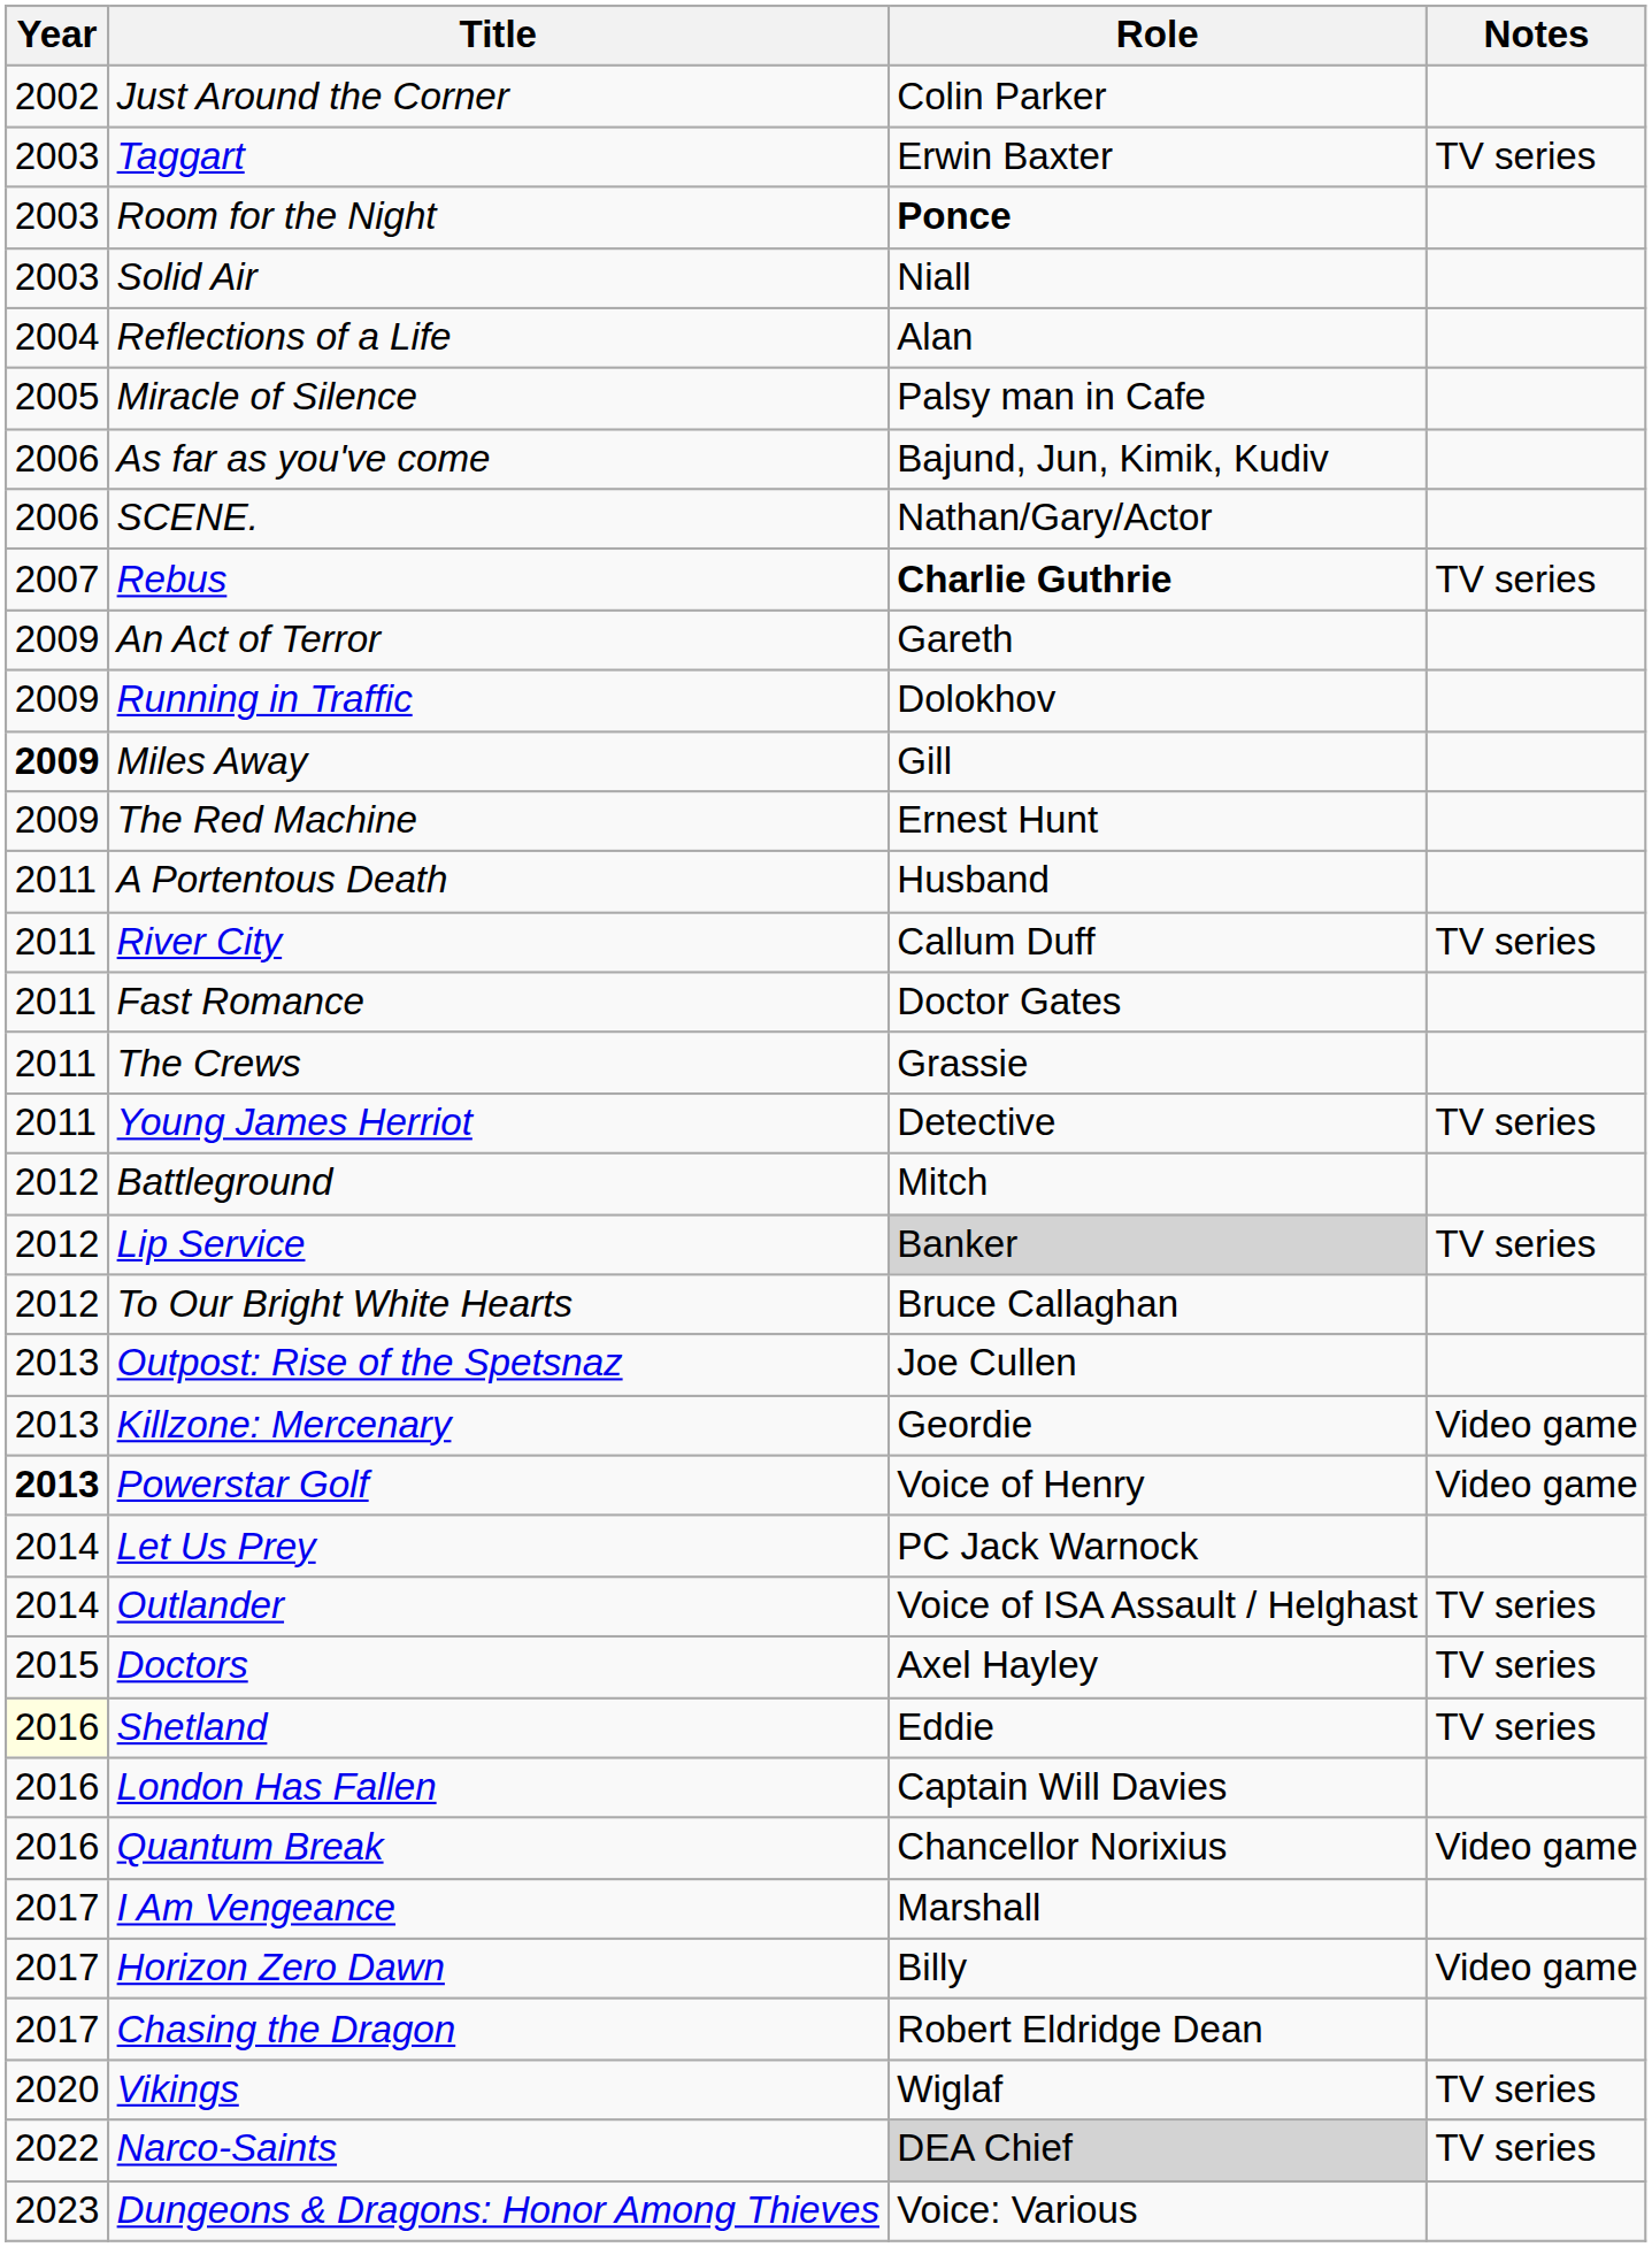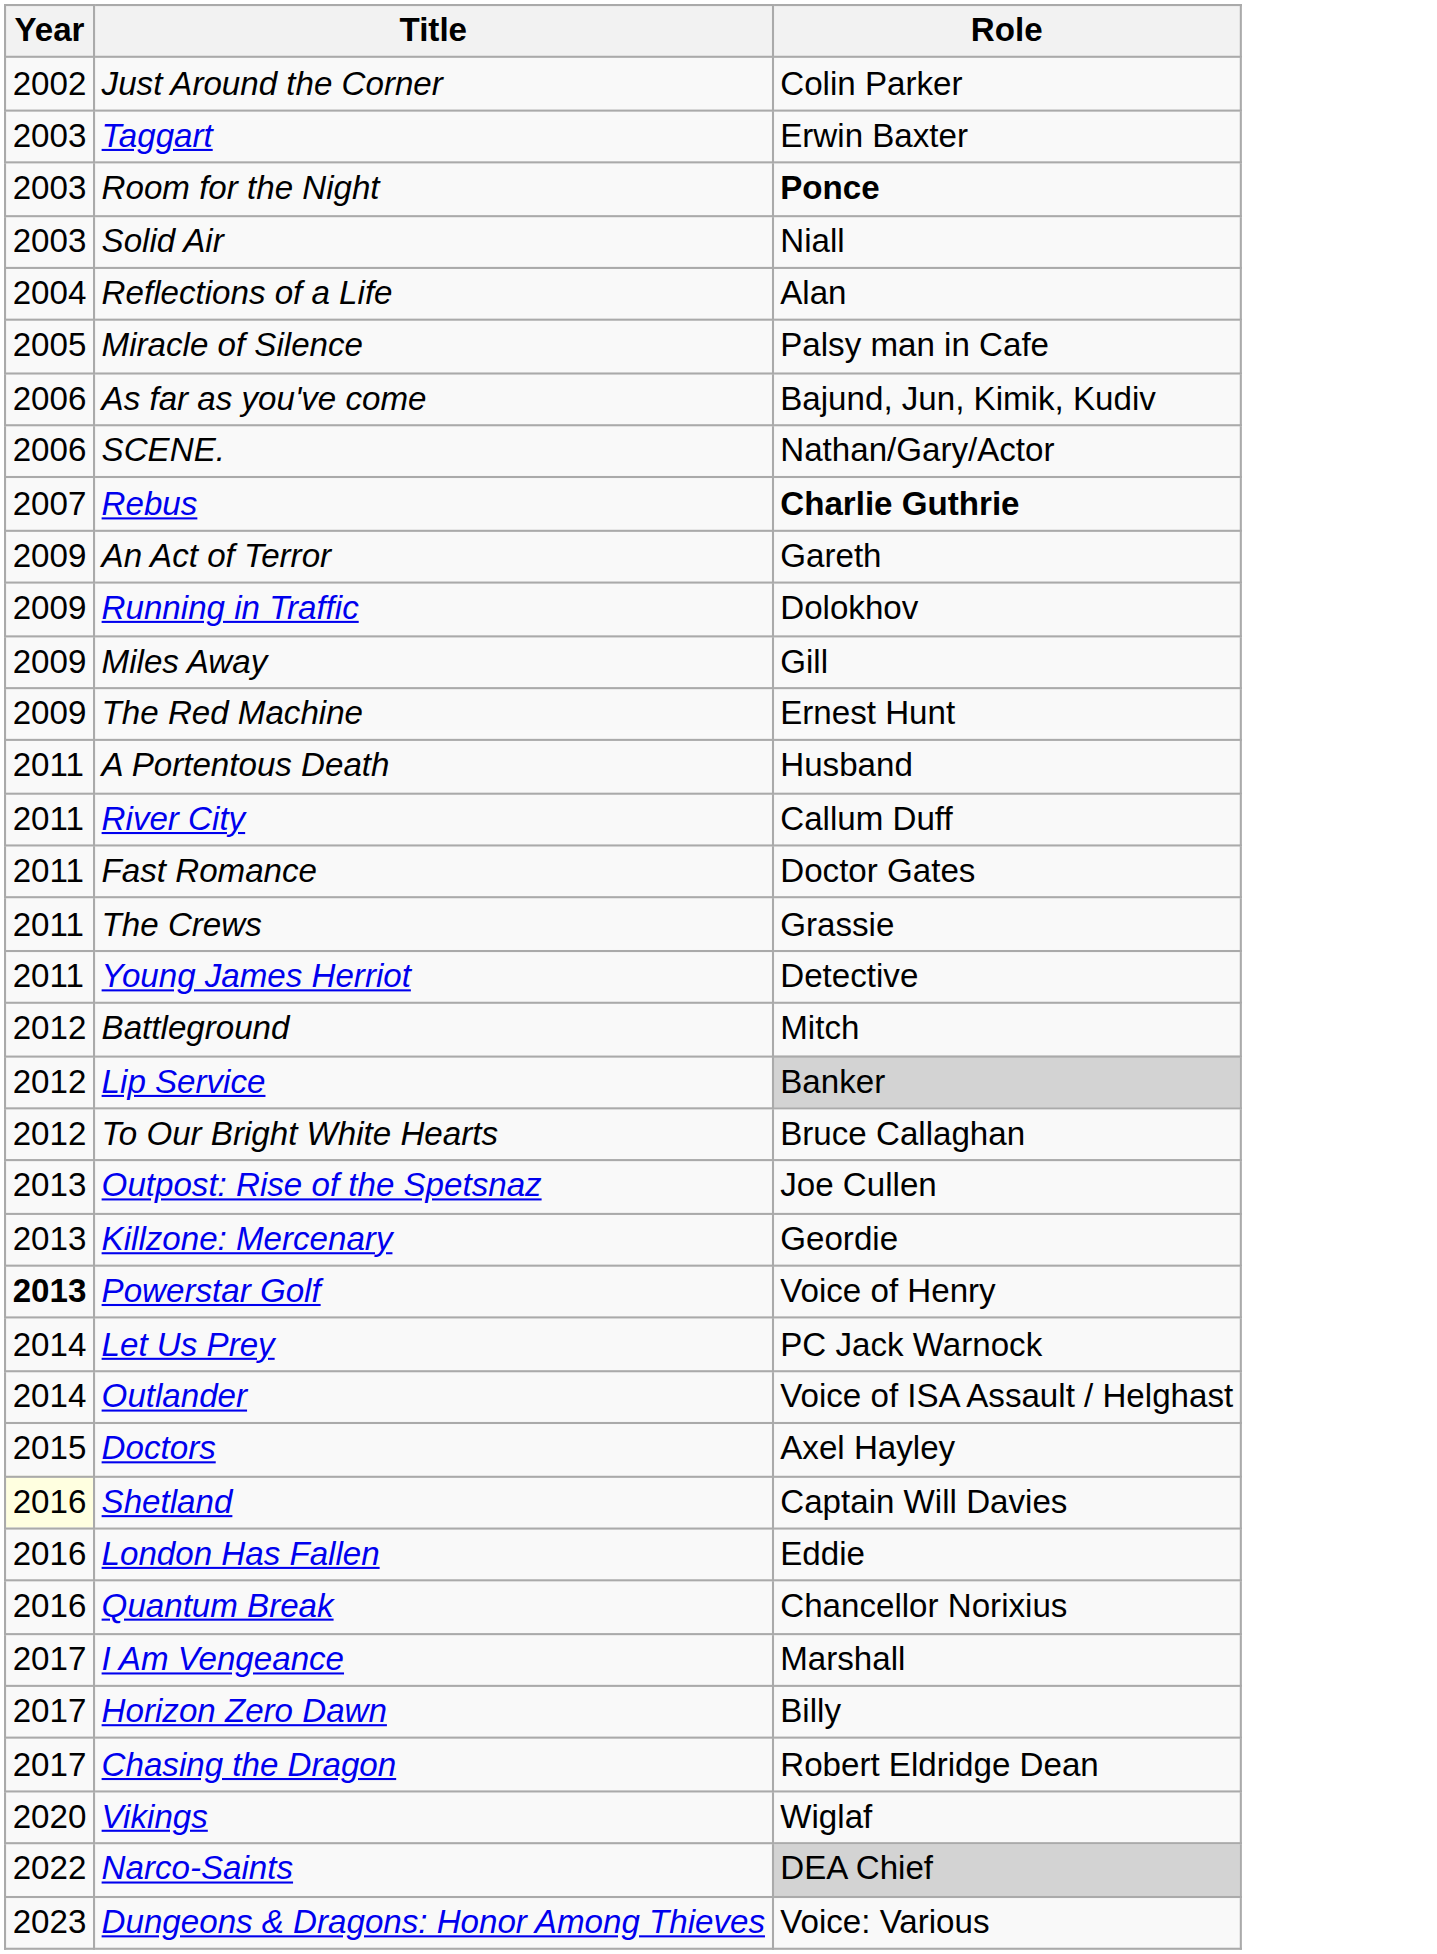- column: Notes | TV series | TV series | TV series | TV series | TV series | Video game | Video game | TV series | TV series | TV series | Video game | Video game | TV series | TV series
Miles Away | Year: bold -> normal
Shetland | Role: Eddie -> Captain Will Davies
London Has Fallen | Role: Captain Will Davies -> Eddie
